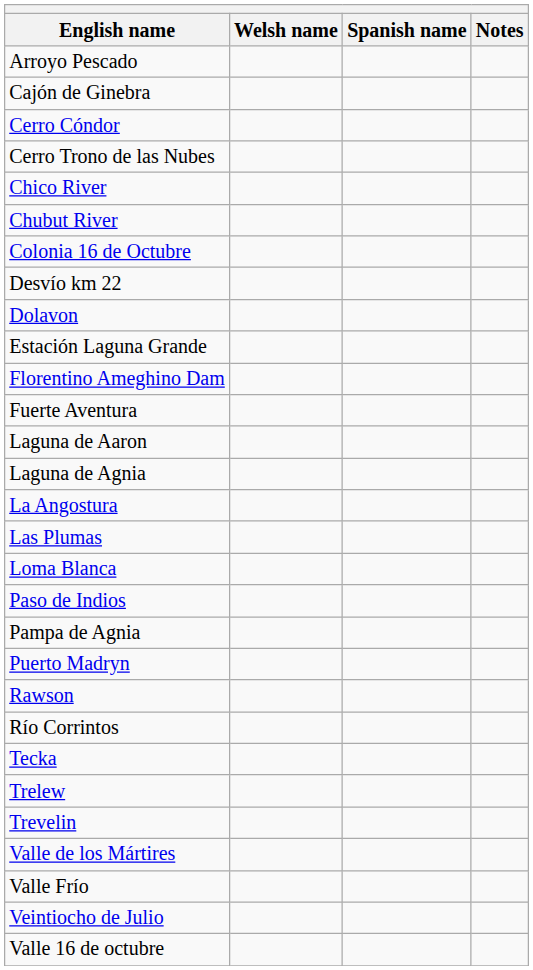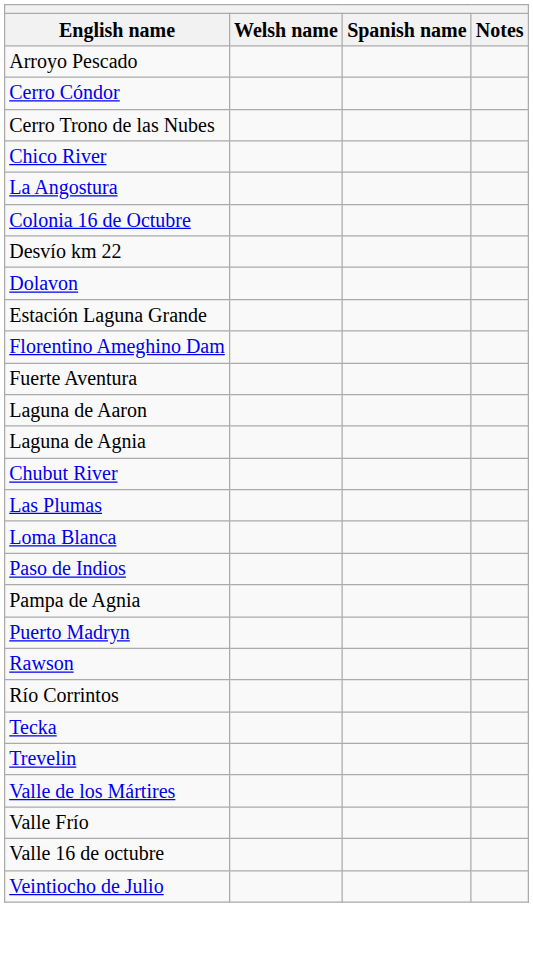- row: Cajón de Ginebra
rows swapped: Chubut River <-> La Angostura
- row: Trelew
rows swapped: Valle 16 de octubre <-> Veintiocho de Julio
